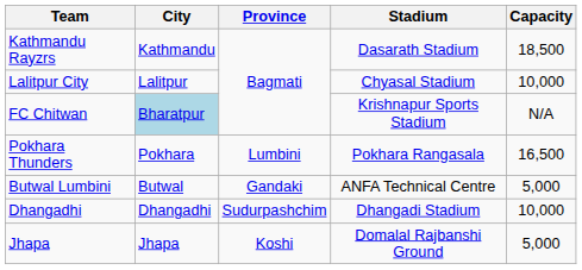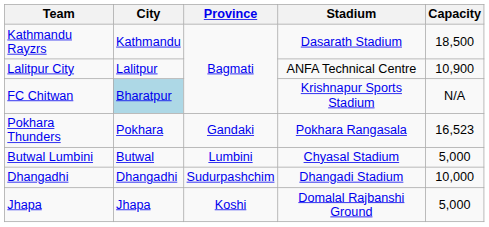Lalitpur City | Stadium: Chyasal Stadium -> ANFA Technical Centre
Lalitpur City | Capacity: 10,000 -> 10,900
Pokhara Thunders | Province: Lumbini -> Gandaki
Pokhara Thunders | Capacity: 16,500 -> 16,523
Butwal Lumbini | Province: Gandaki -> Lumbini
Butwal Lumbini | Stadium: ANFA Technical Centre -> Chyasal Stadium
